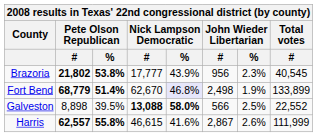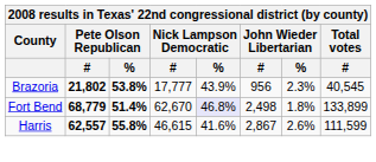Fort Bend | John Wieder Libertarian / %: 1.9% -> 1.8%
- row: Galveston | 8,898 | 39.5% | 13,088 | 58.0% | 566 | 2.5% | 22,552
Harris | Total votes / #: 111,999 -> 111,599
